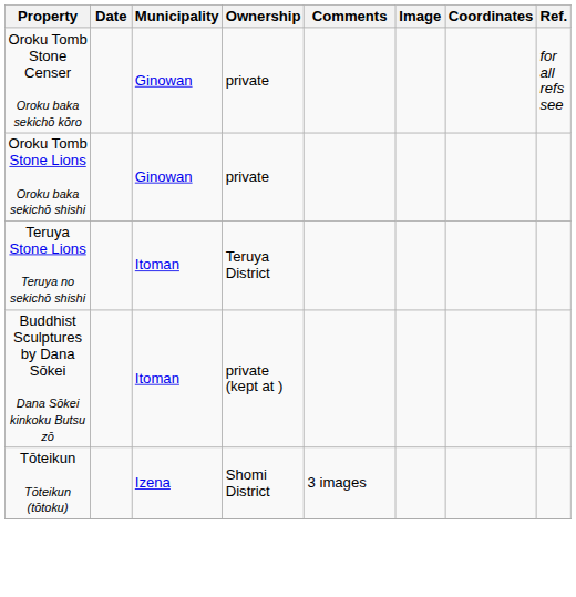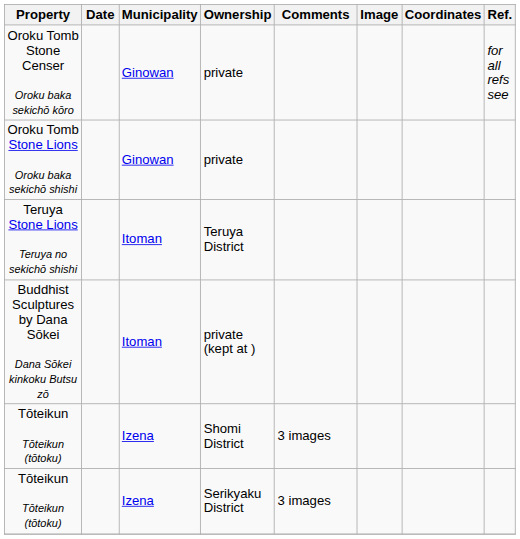+ row: Tōteikun Tōteikun (tōtoku) | Izena | Serikyaku District | 3 images
